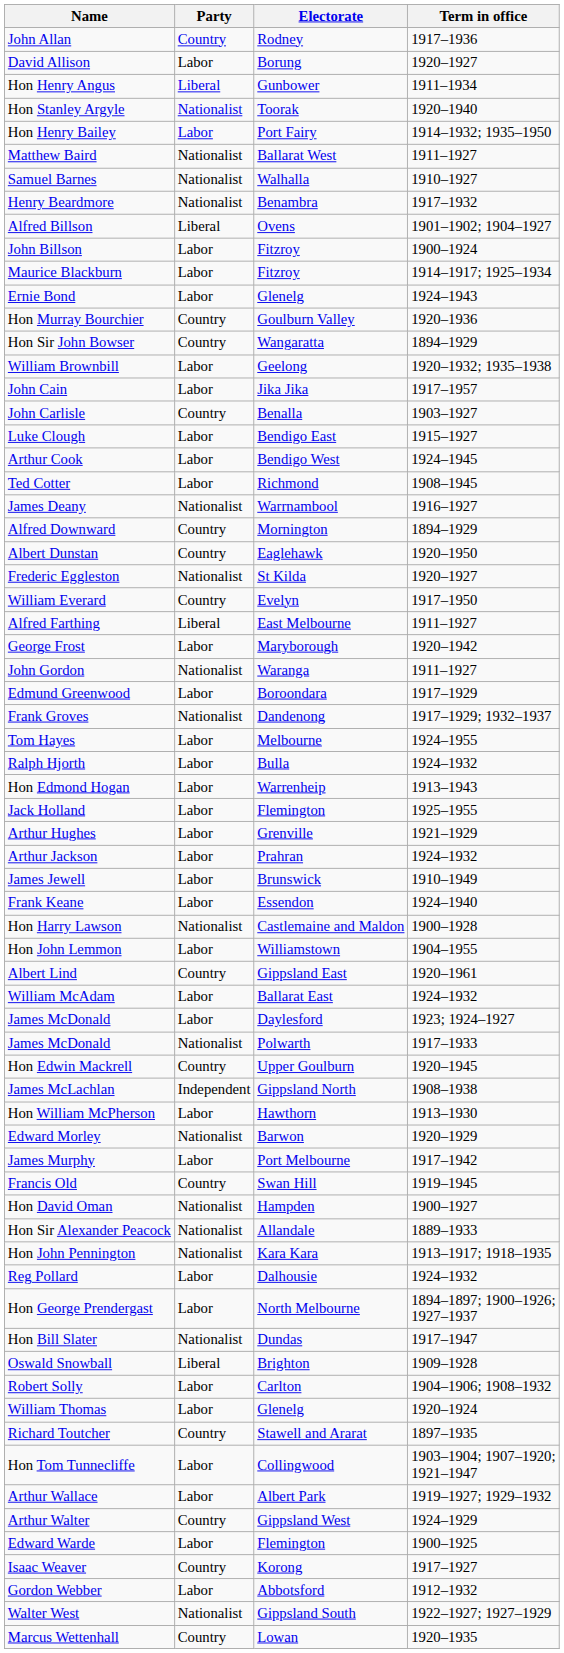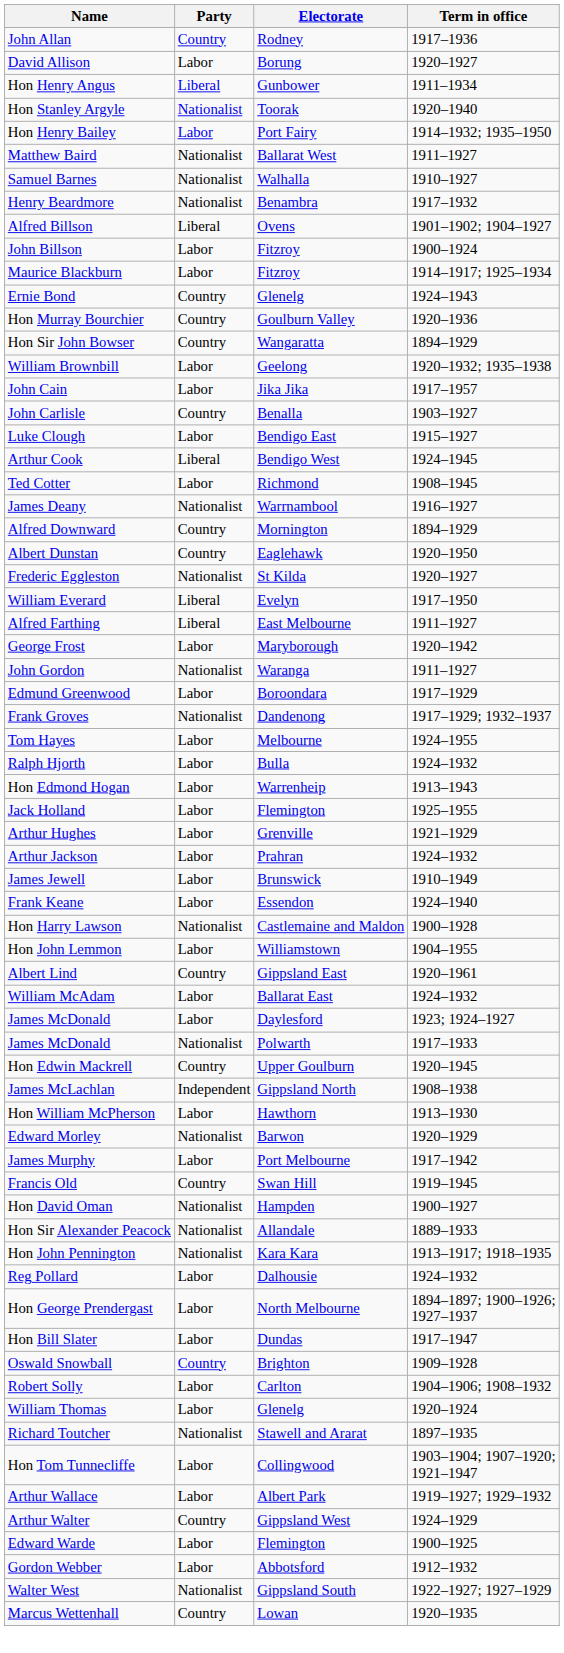Ernie Bond | Party: Labor -> Country
Arthur Cook | Party: Labor -> Liberal
William Everard | Party: Country -> Liberal
Hon Bill Slater | Party: Nationalist -> Labor
Oswald Snowball | Party: Liberal -> Country
Richard Toutcher | Party: Country -> Nationalist
- row: Isaac Weaver | Country | Korong | 1917–1927
